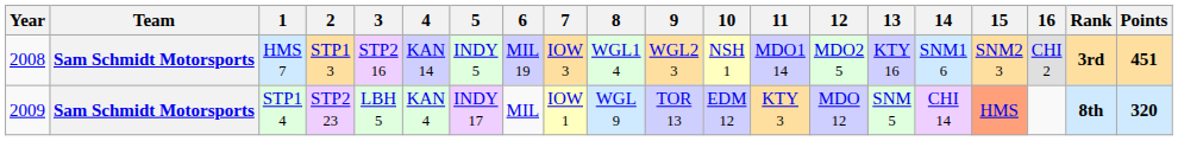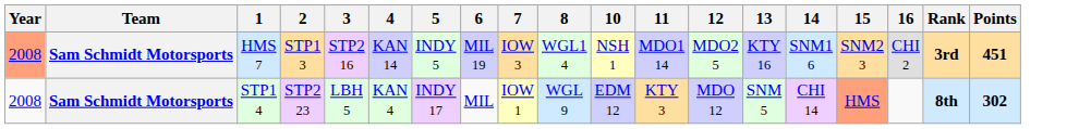- column: 9 | WGL2 3 | TOR 13
HMS 7 | Year: no background -> lightsalmon background
STP1 4 | Year: 2009 -> 2008
STP1 4 | Points: 320 -> 302
